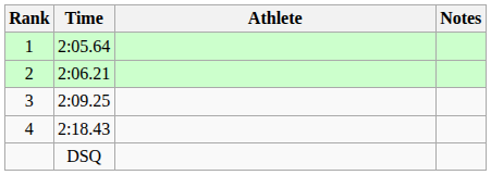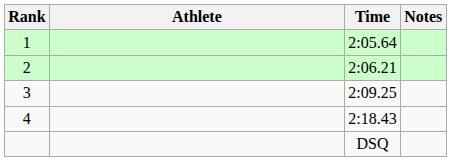columns swapped: Athlete <-> Time
